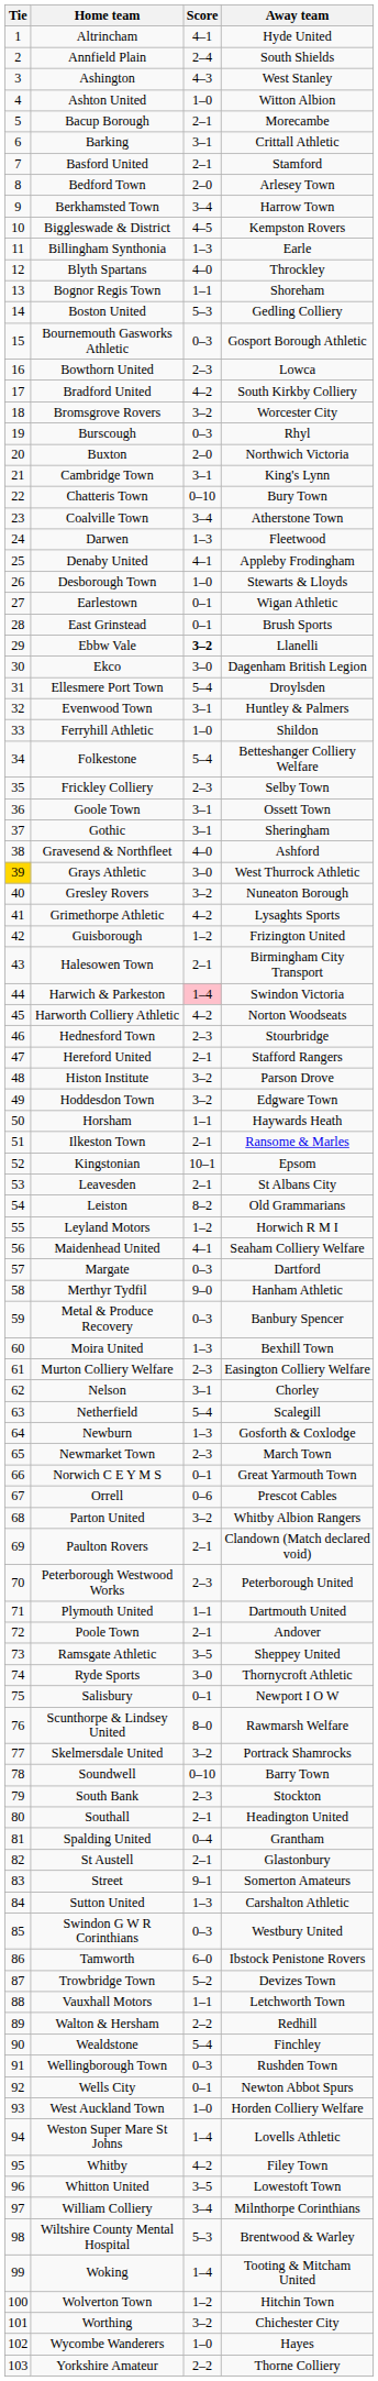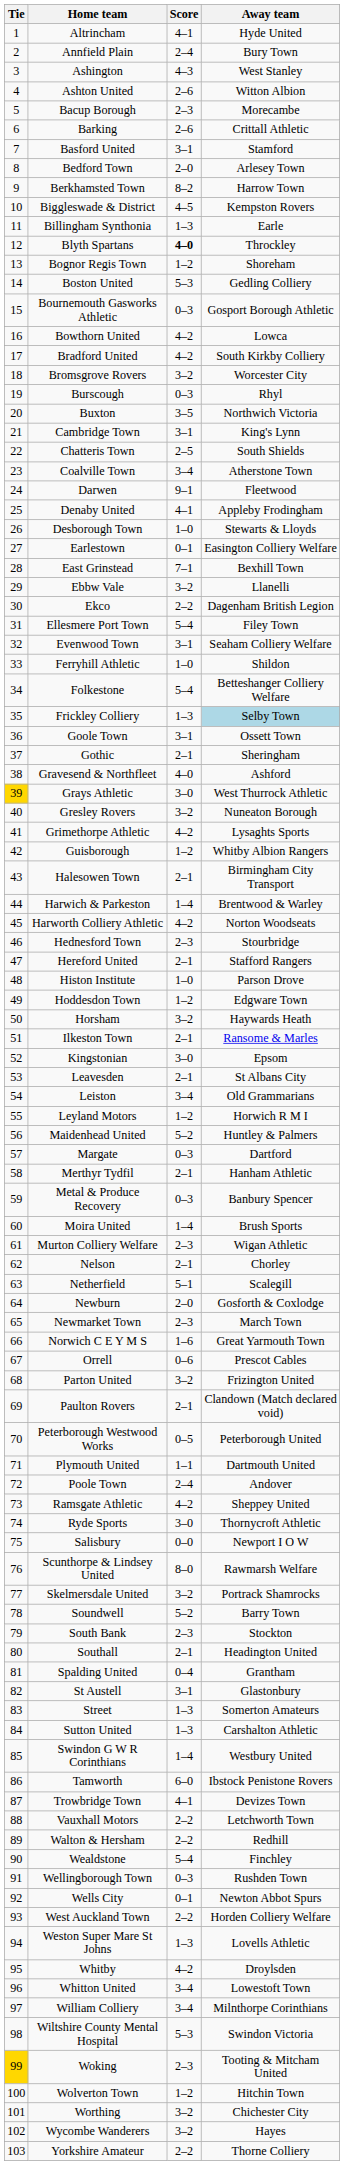Annfield Plain | Away team: South Shields -> Bury Town
Ashton United | Score: 1–0 -> 2–6
Bacup Borough | Score: 2–1 -> 2–3
Barking | Score: 3–1 -> 2–6
Basford United | Score: 2–1 -> 3–1
Berkhamsted Town | Score: 3–4 -> 8–2
Blyth Spartans | Score: normal -> bold
Bognor Regis Town | Score: 1–1 -> 1–2
Bowthorn United | Score: 2–3 -> 4–2
Buxton | Score: 2–0 -> 3–5
Chatteris Town | Score: 0–10 -> 2–5
Chatteris Town | Away team: Bury Town -> South Shields
Darwen | Score: 1–3 -> 9–1
Earlestown | Away team: Wigan Athletic -> Easington Colliery Welfare
East Grinstead | Score: 0–1 -> 7–1
East Grinstead | Away team: Brush Sports -> Bexhill Town
Ebbw Vale | Score: bold -> normal
Ekco | Score: 3–0 -> 2–2
Ellesmere Port Town | Away team: Droylsden -> Filey Town
Evenwood Town | Away team: Huntley & Palmers -> Seaham Colliery Welfare
Frickley Colliery | Score: 2–3 -> 1–3
Frickley Colliery | Away team: no background -> lightblue background
Gothic | Score: 3–1 -> 2–1
Guisborough | Away team: Frizington United -> Whitby Albion Rangers
Harwich & Parkeston | Score: pink background -> no background
Harwich & Parkeston | Away team: Swindon Victoria -> Brentwood & Warley
Histon Institute | Score: 3–2 -> 1–0
Hoddesdon Town | Score: 3–2 -> 1–2
Horsham | Score: 1–1 -> 3–2
Kingstonian | Score: 10–1 -> 3–0
Leiston | Score: 8–2 -> 3–4
Maidenhead United | Score: 4–1 -> 5–2
Maidenhead United | Away team: Seaham Colliery Welfare -> Huntley & Palmers
Merthyr Tydfil | Score: 9–0 -> 2–1
Moira United | Score: 1–3 -> 1–4
Moira United | Away team: Bexhill Town -> Brush Sports
Murton Colliery Welfare | Away team: Easington Colliery Welfare -> Wigan Athletic
Nelson | Score: 3–1 -> 2–1
Netherfield | Score: 5–4 -> 5–1
Newburn | Score: 1–3 -> 2–0
Norwich C E Y M S | Score: 0–1 -> 1–6
Parton United | Away team: Whitby Albion Rangers -> Frizington United
Peterborough Westwood Works | Score: 2–3 -> 0–5
Poole Town | Score: 2–1 -> 2–4
Ramsgate Athletic | Score: 3–5 -> 4–2
Salisbury | Score: 0–1 -> 0–0
Soundwell | Score: 0–10 -> 5–2
St Austell | Score: 2–1 -> 3–1
Street | Score: 9–1 -> 1–3
Swindon G W R Corinthians | Score: 0–3 -> 1–4
Trowbridge Town | Score: 5–2 -> 4–1
Vauxhall Motors | Score: 1–1 -> 2–2
West Auckland Town | Score: 1–0 -> 2–2
Weston Super Mare St Johns | Score: 1–4 -> 1–3
Whitby | Away team: Filey Town -> Droylsden
Whitton United | Score: 3–5 -> 3–4
Wiltshire County Mental Hospital | Away team: Brentwood & Warley -> Swindon Victoria
Woking | Tie: no background -> gold background
Woking | Score: 1–4 -> 2–3
Wycombe Wanderers | Score: 1–0 -> 3–2
